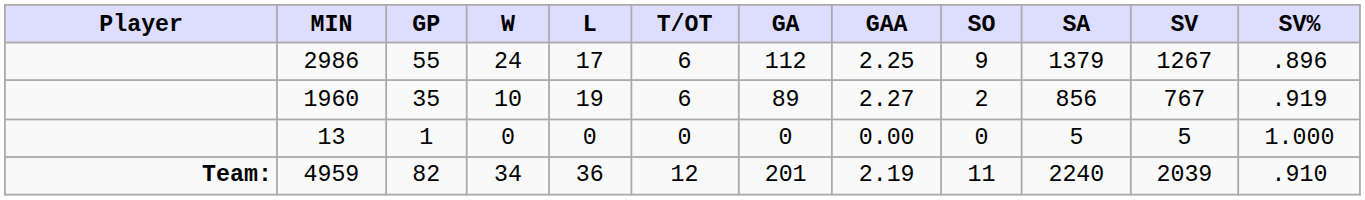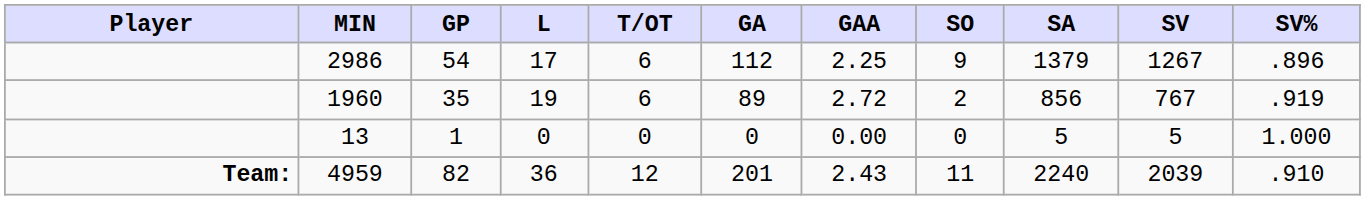- column: W | 24 | 10 | 0 | 34
2986 | GP: 55 -> 54
1960 | GAA: 2.27 -> 2.72
4959 | GAA: 2.19 -> 2.43
